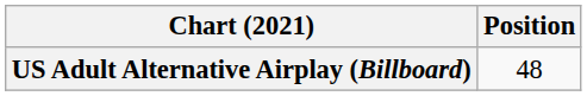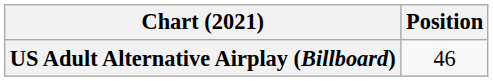US Adult Alternative Airplay (Billboard) | Position: 48 -> 46
